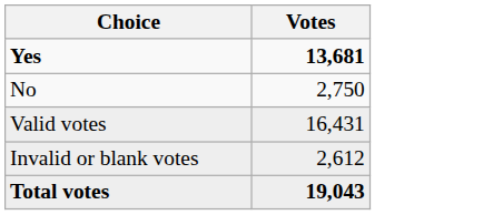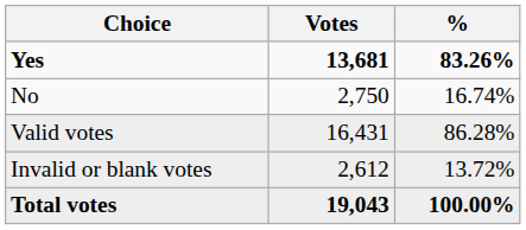+ column: % | 83.26% | 16.74% | 86.28% | 13.72% | 100.00%
